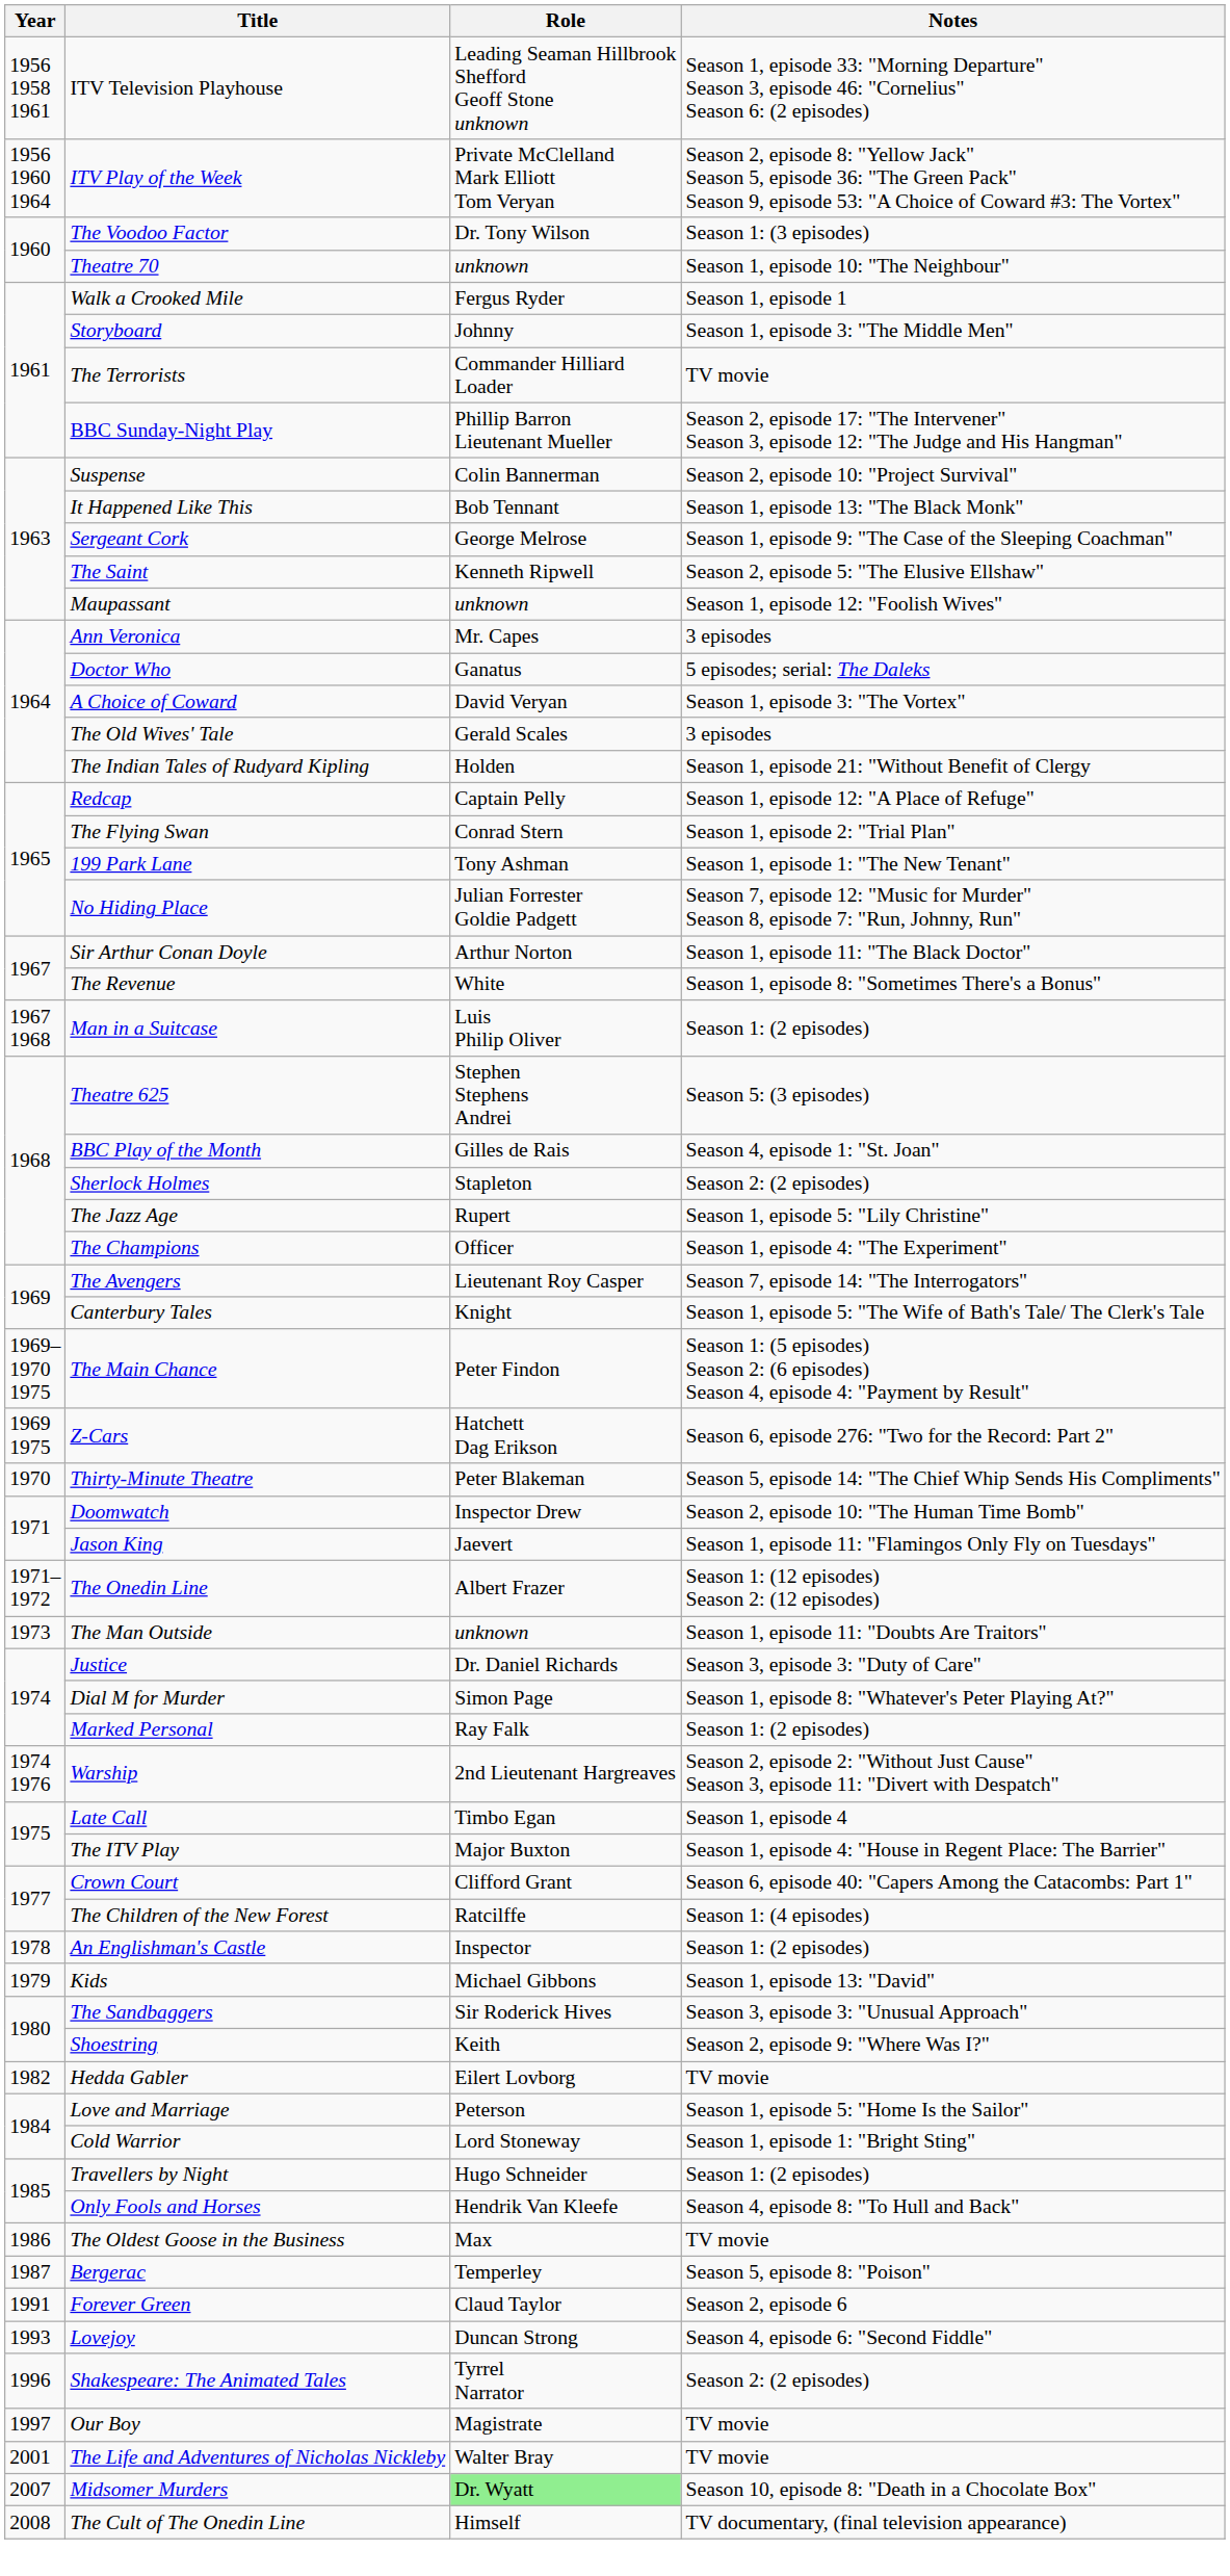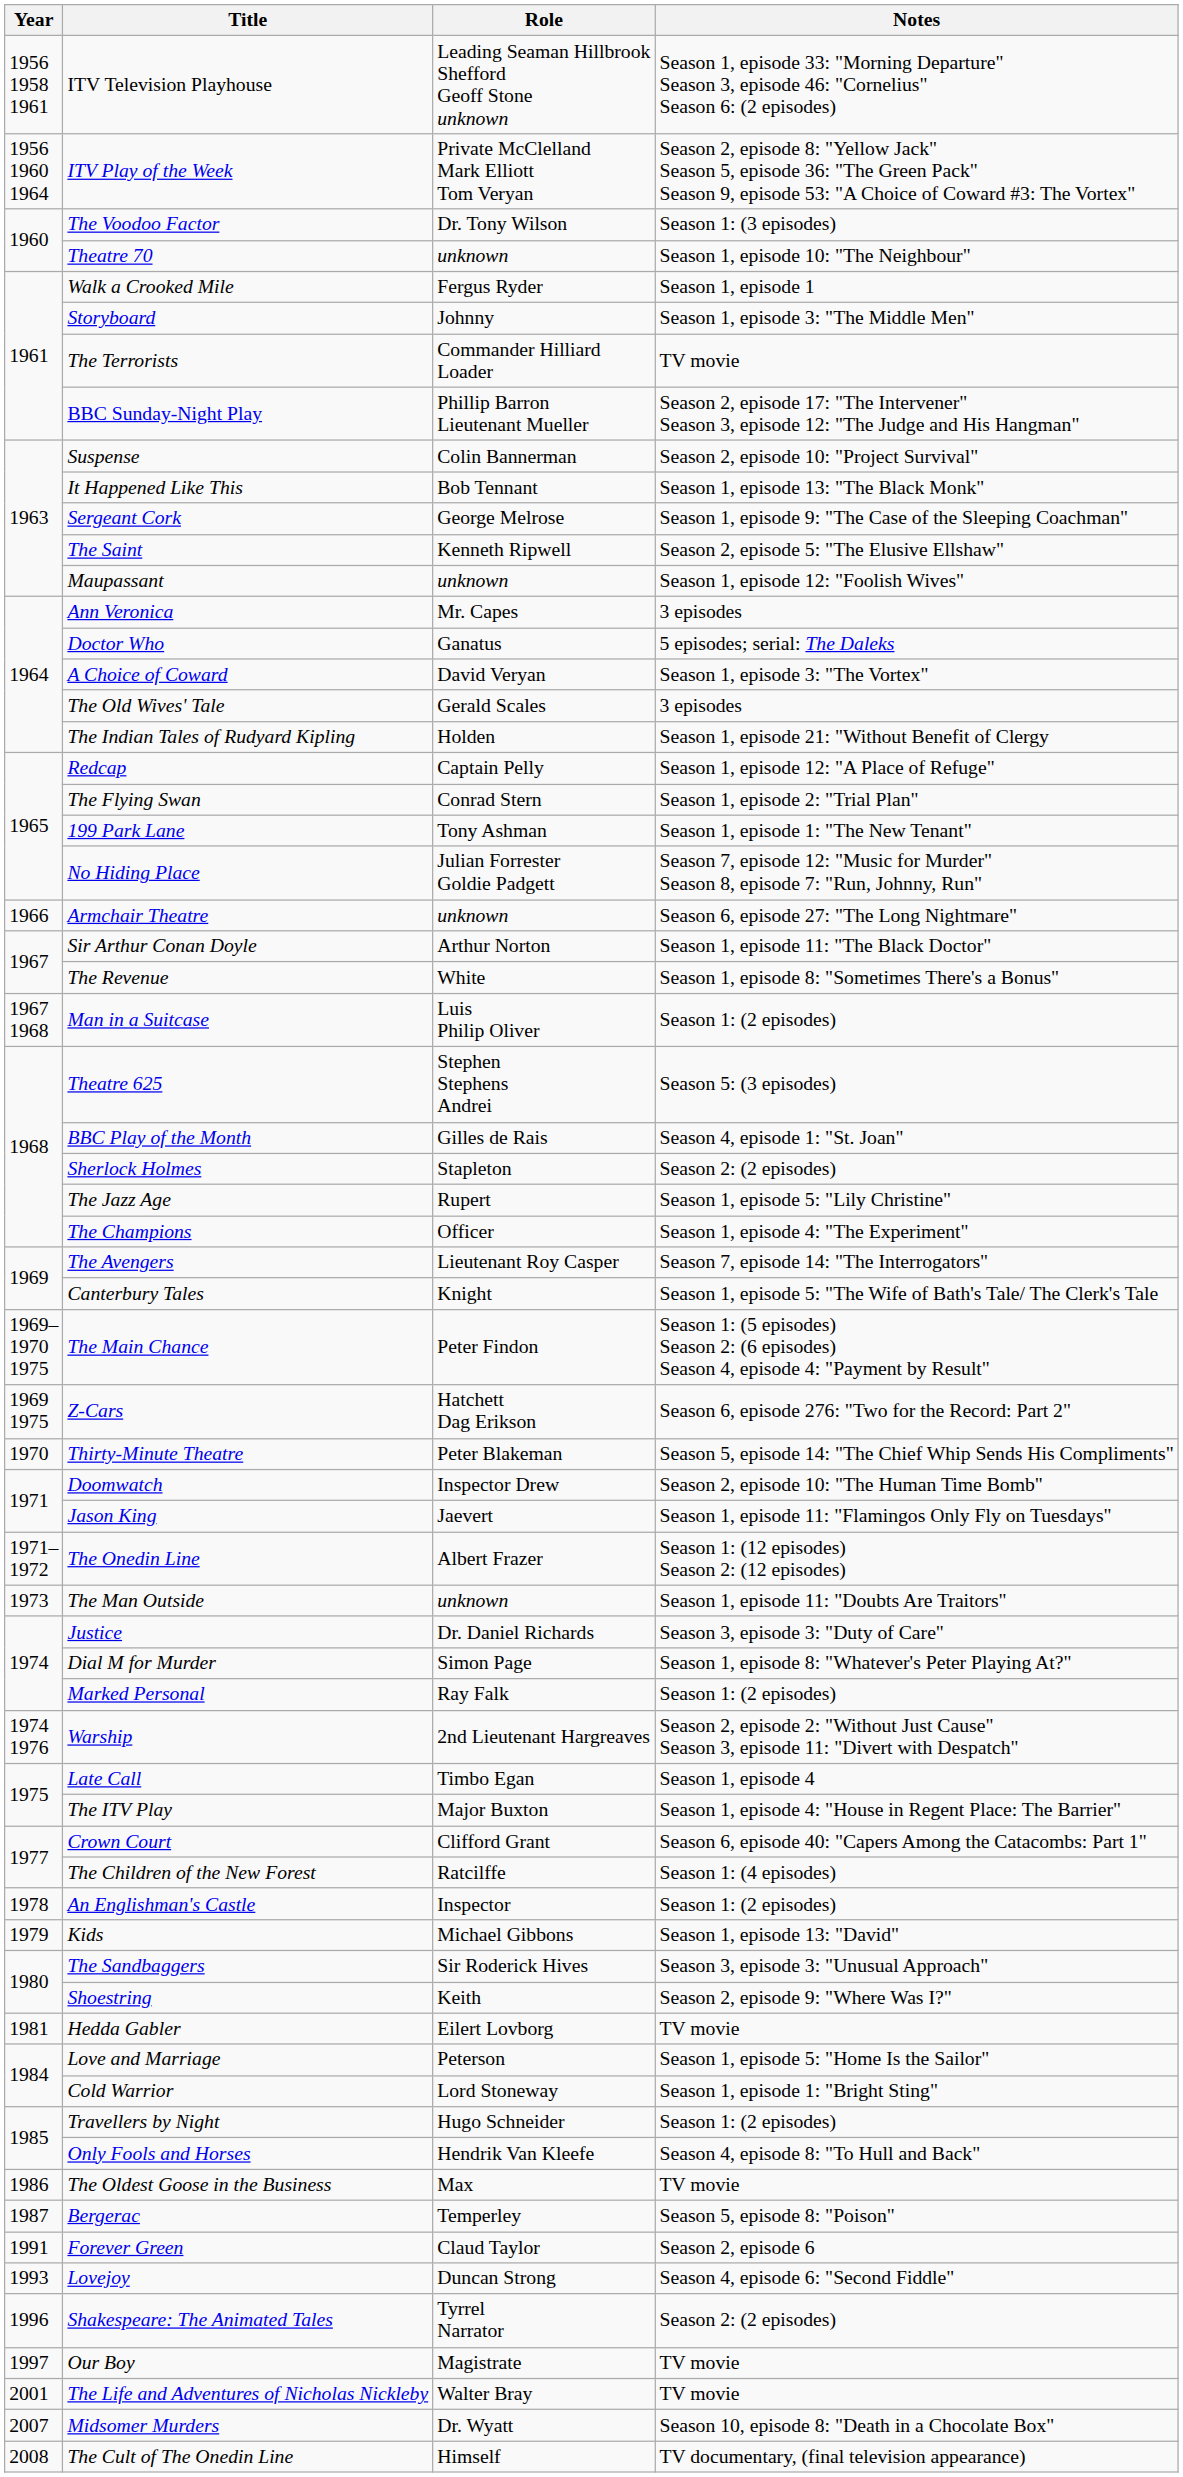+ row: 1966 | Armchair Theatre | unknown | Season 6, episode 27: "The Long Nightmare"
Hedda Gabler | Year: 1982 -> 1981
Midsomer Murders | Role: lightgreen background -> no background
